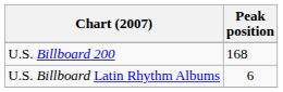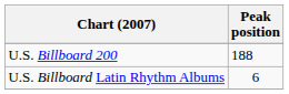U.S. Billboard 200 | Peak position: 168 -> 188
